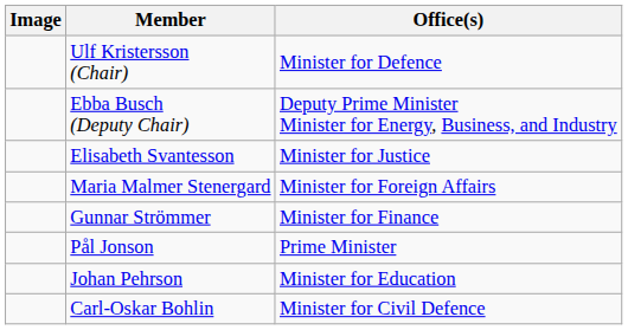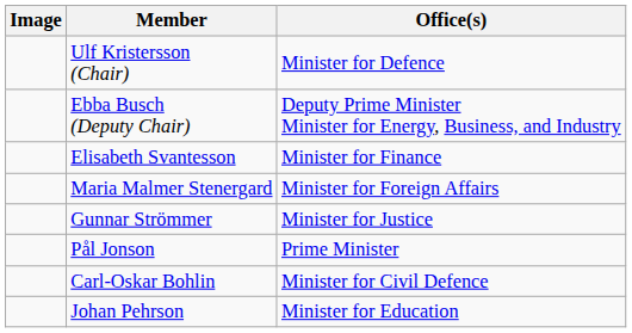Elisabeth Svantesson | Office(s): Minister for Justice -> Minister for Finance
Gunnar Strömmer | Office(s): Minister for Finance -> Minister for Justice
rows swapped: Carl-Oskar Bohlin <-> Johan Pehrson
